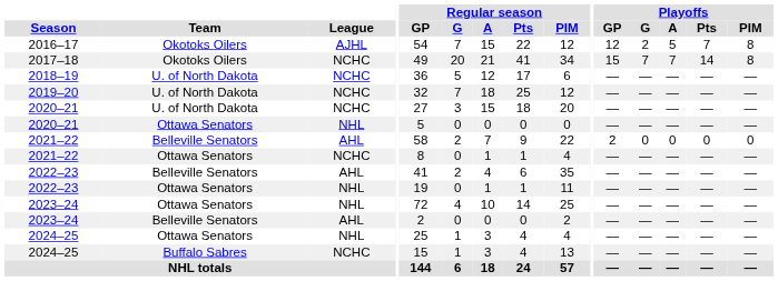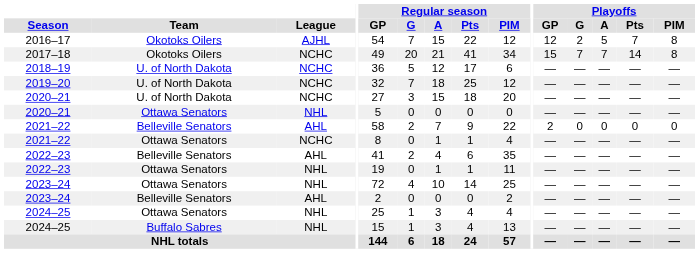2024–25 / Buffalo Sabres | League: NCHC -> NHL
